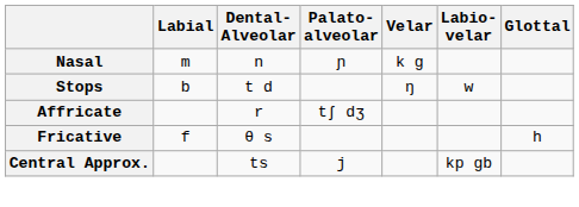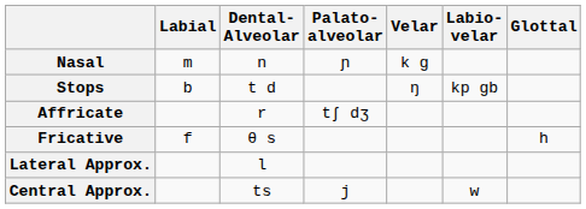Stops | Labio- velar: w -> kp gb
+ row: Lateral Approx. | l
Central Approx. | Labio- velar: kp gb -> w
